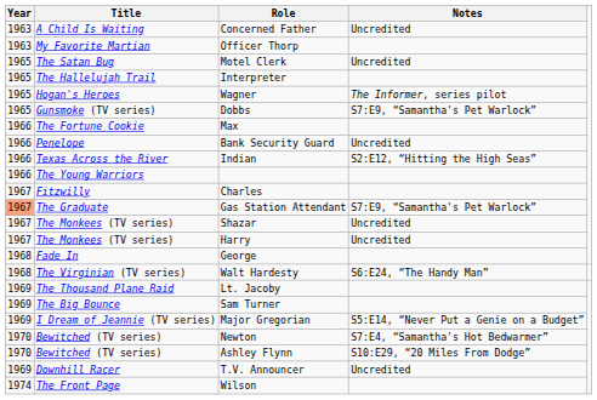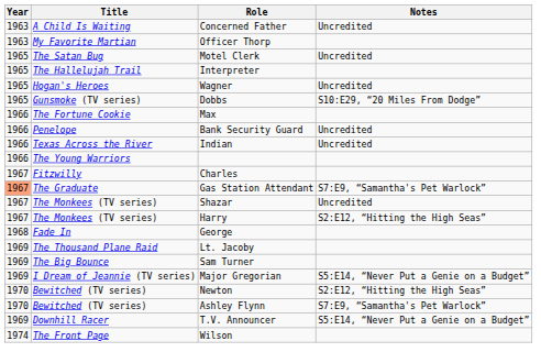Wagner | Notes: The Informer, series pilot -> Uncredited
Dobbs | Notes: S7:E9, “Samantha's Pet Warlock” -> S10:E29, “20 Miles From Dodge”
Indian | Notes: S2:E12, “Hitting the High Seas” -> Uncredited
Harry | Notes: Uncredited -> S2:E12, “Hitting the High Seas”
- row: 1968 | The Virginian (TV series) | Walt Hardesty | S6:E24, “The Handy Man”
Newton | Notes: S7:E4, “Samantha's Hot Bedwarmer” -> S2:E12, “Hitting the High Seas”
Ashley Flynn | Notes: S10:E29, “20 Miles From Dodge” -> S7:E9, “Samantha's Pet Warlock”
T.V. Announcer | Notes: Uncredited -> S5:E14, “Never Put a Genie on a Budget”
